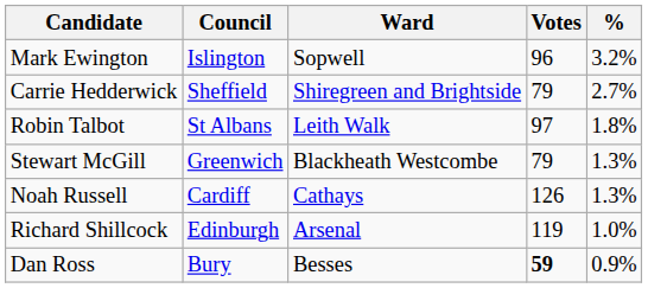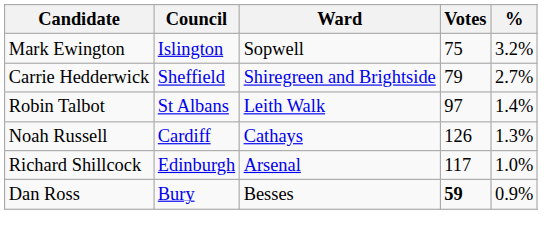Mark Ewington | Votes: 96 -> 75
Robin Talbot | %: 1.8% -> 1.4%
- row: Stewart McGill | Greenwich | Blackheath Westcombe | 79 | 1.3%
Richard Shillcock | Votes: 119 -> 117
